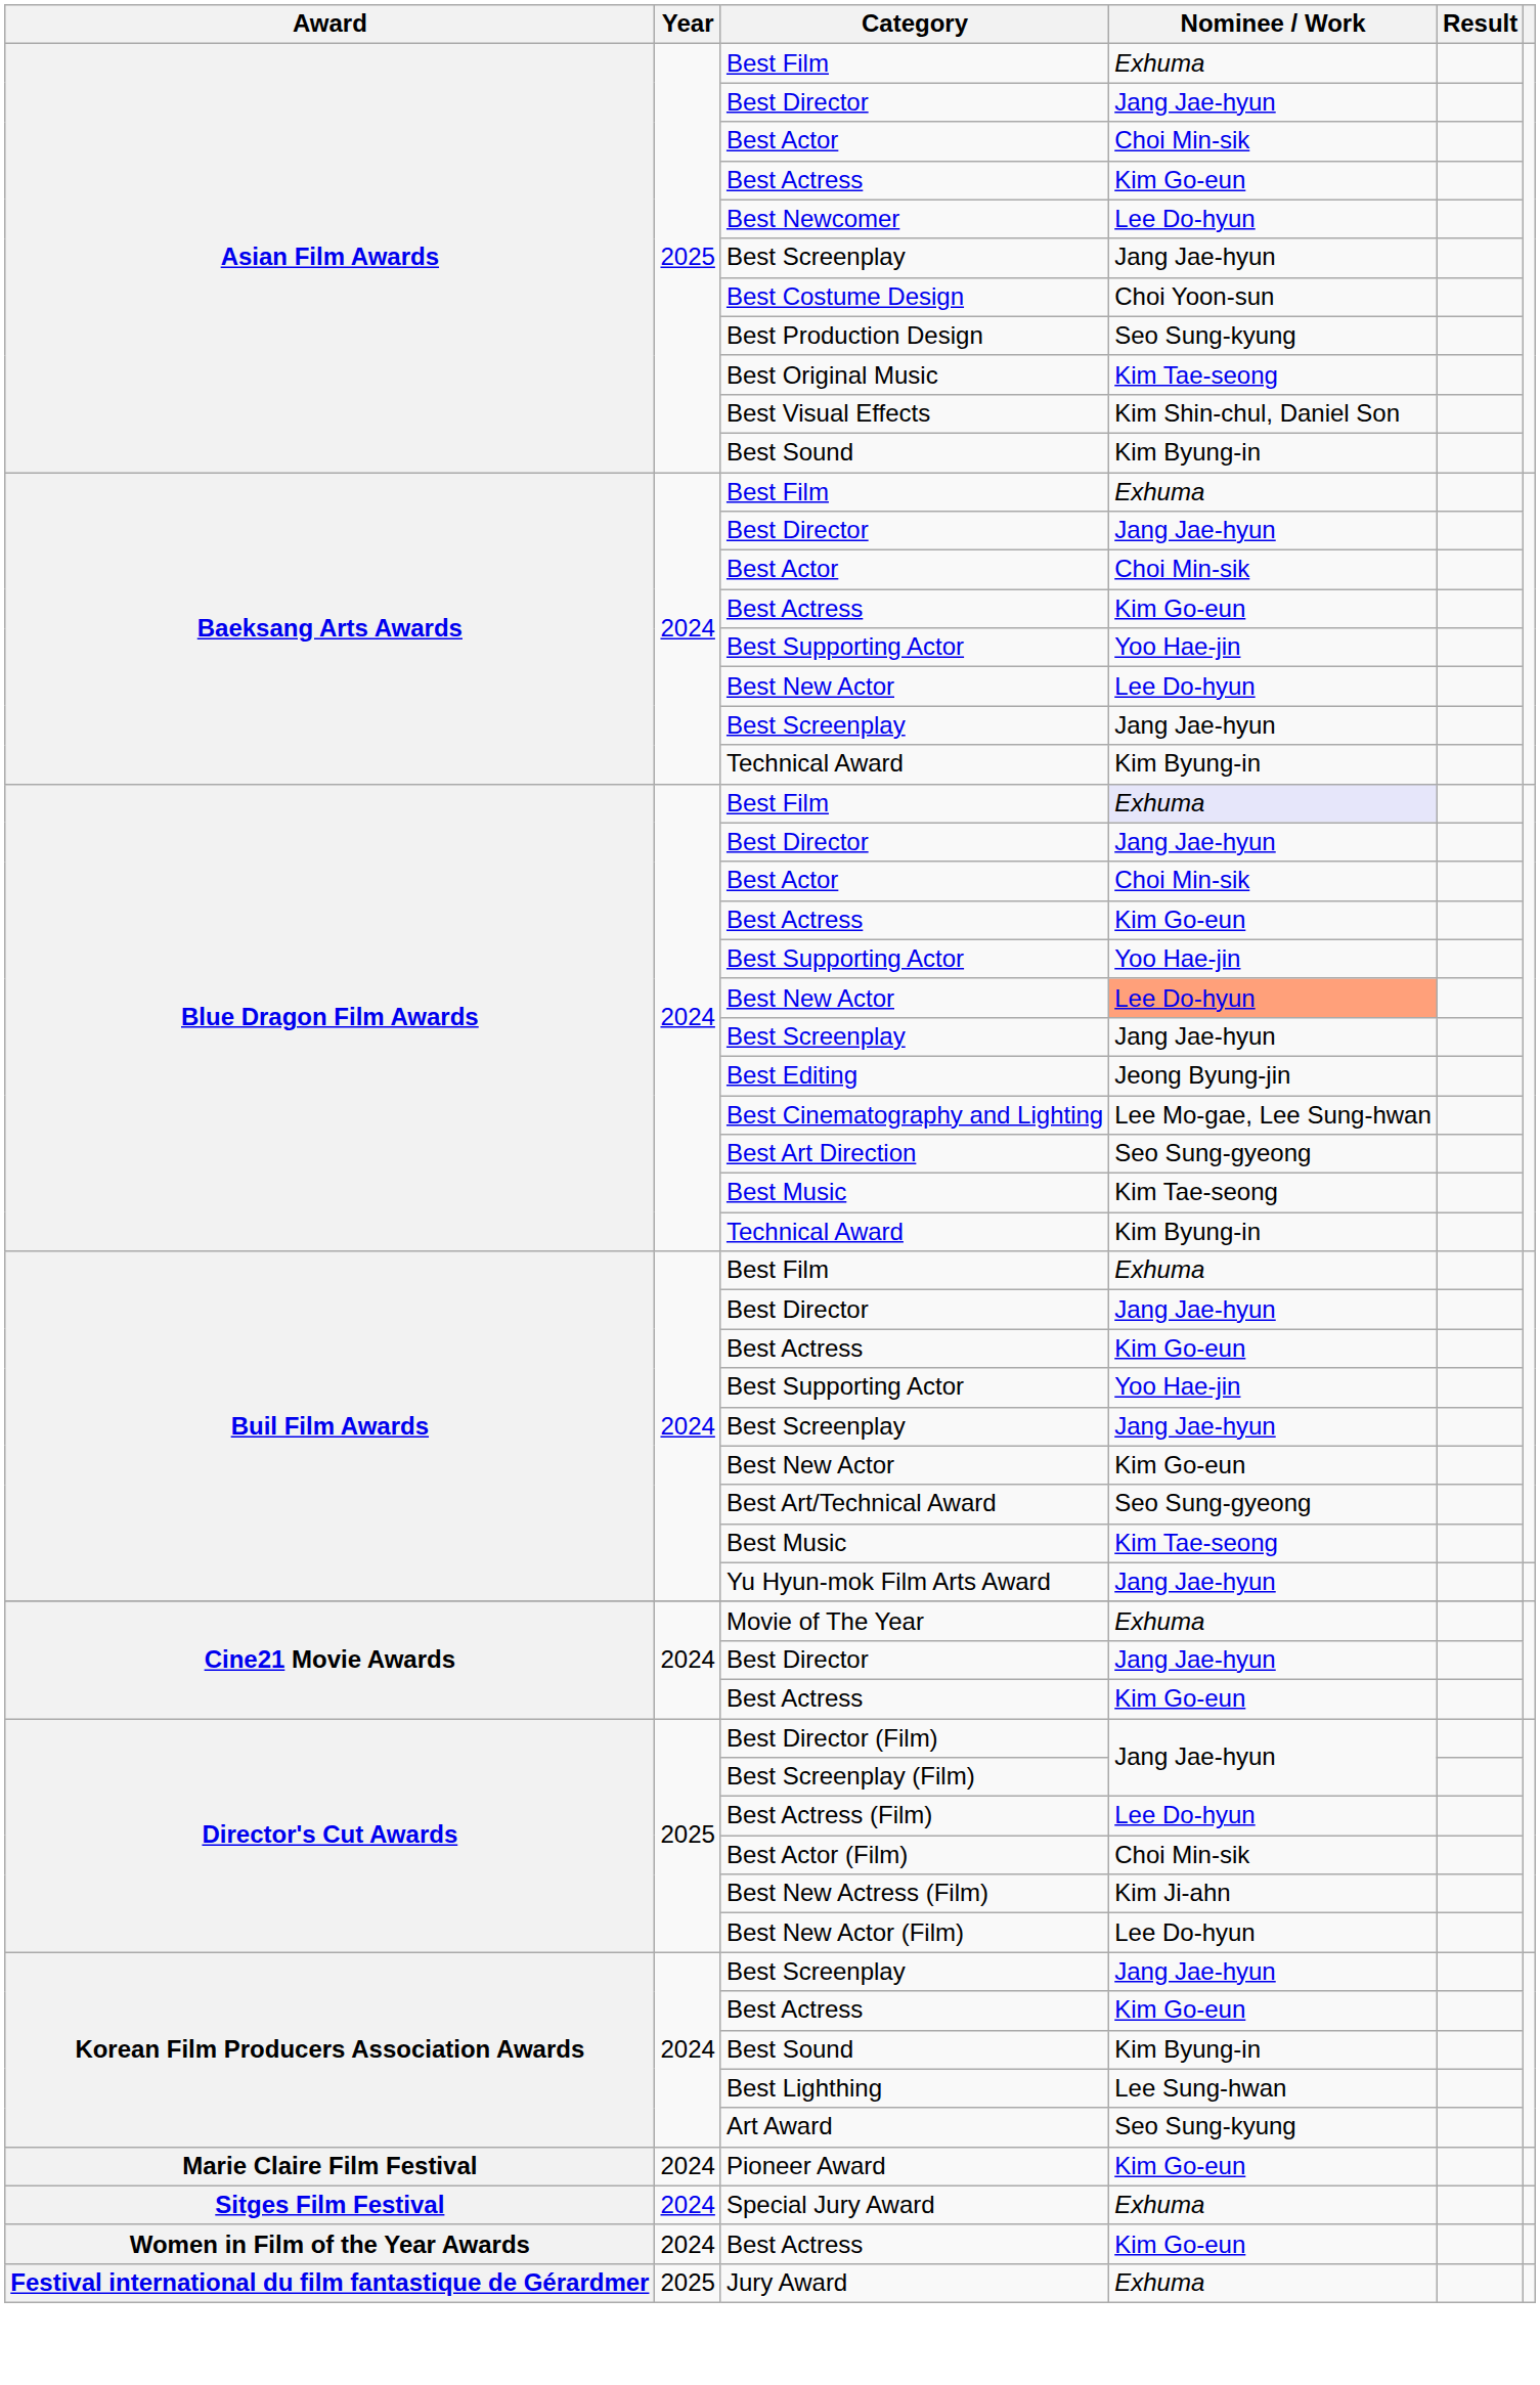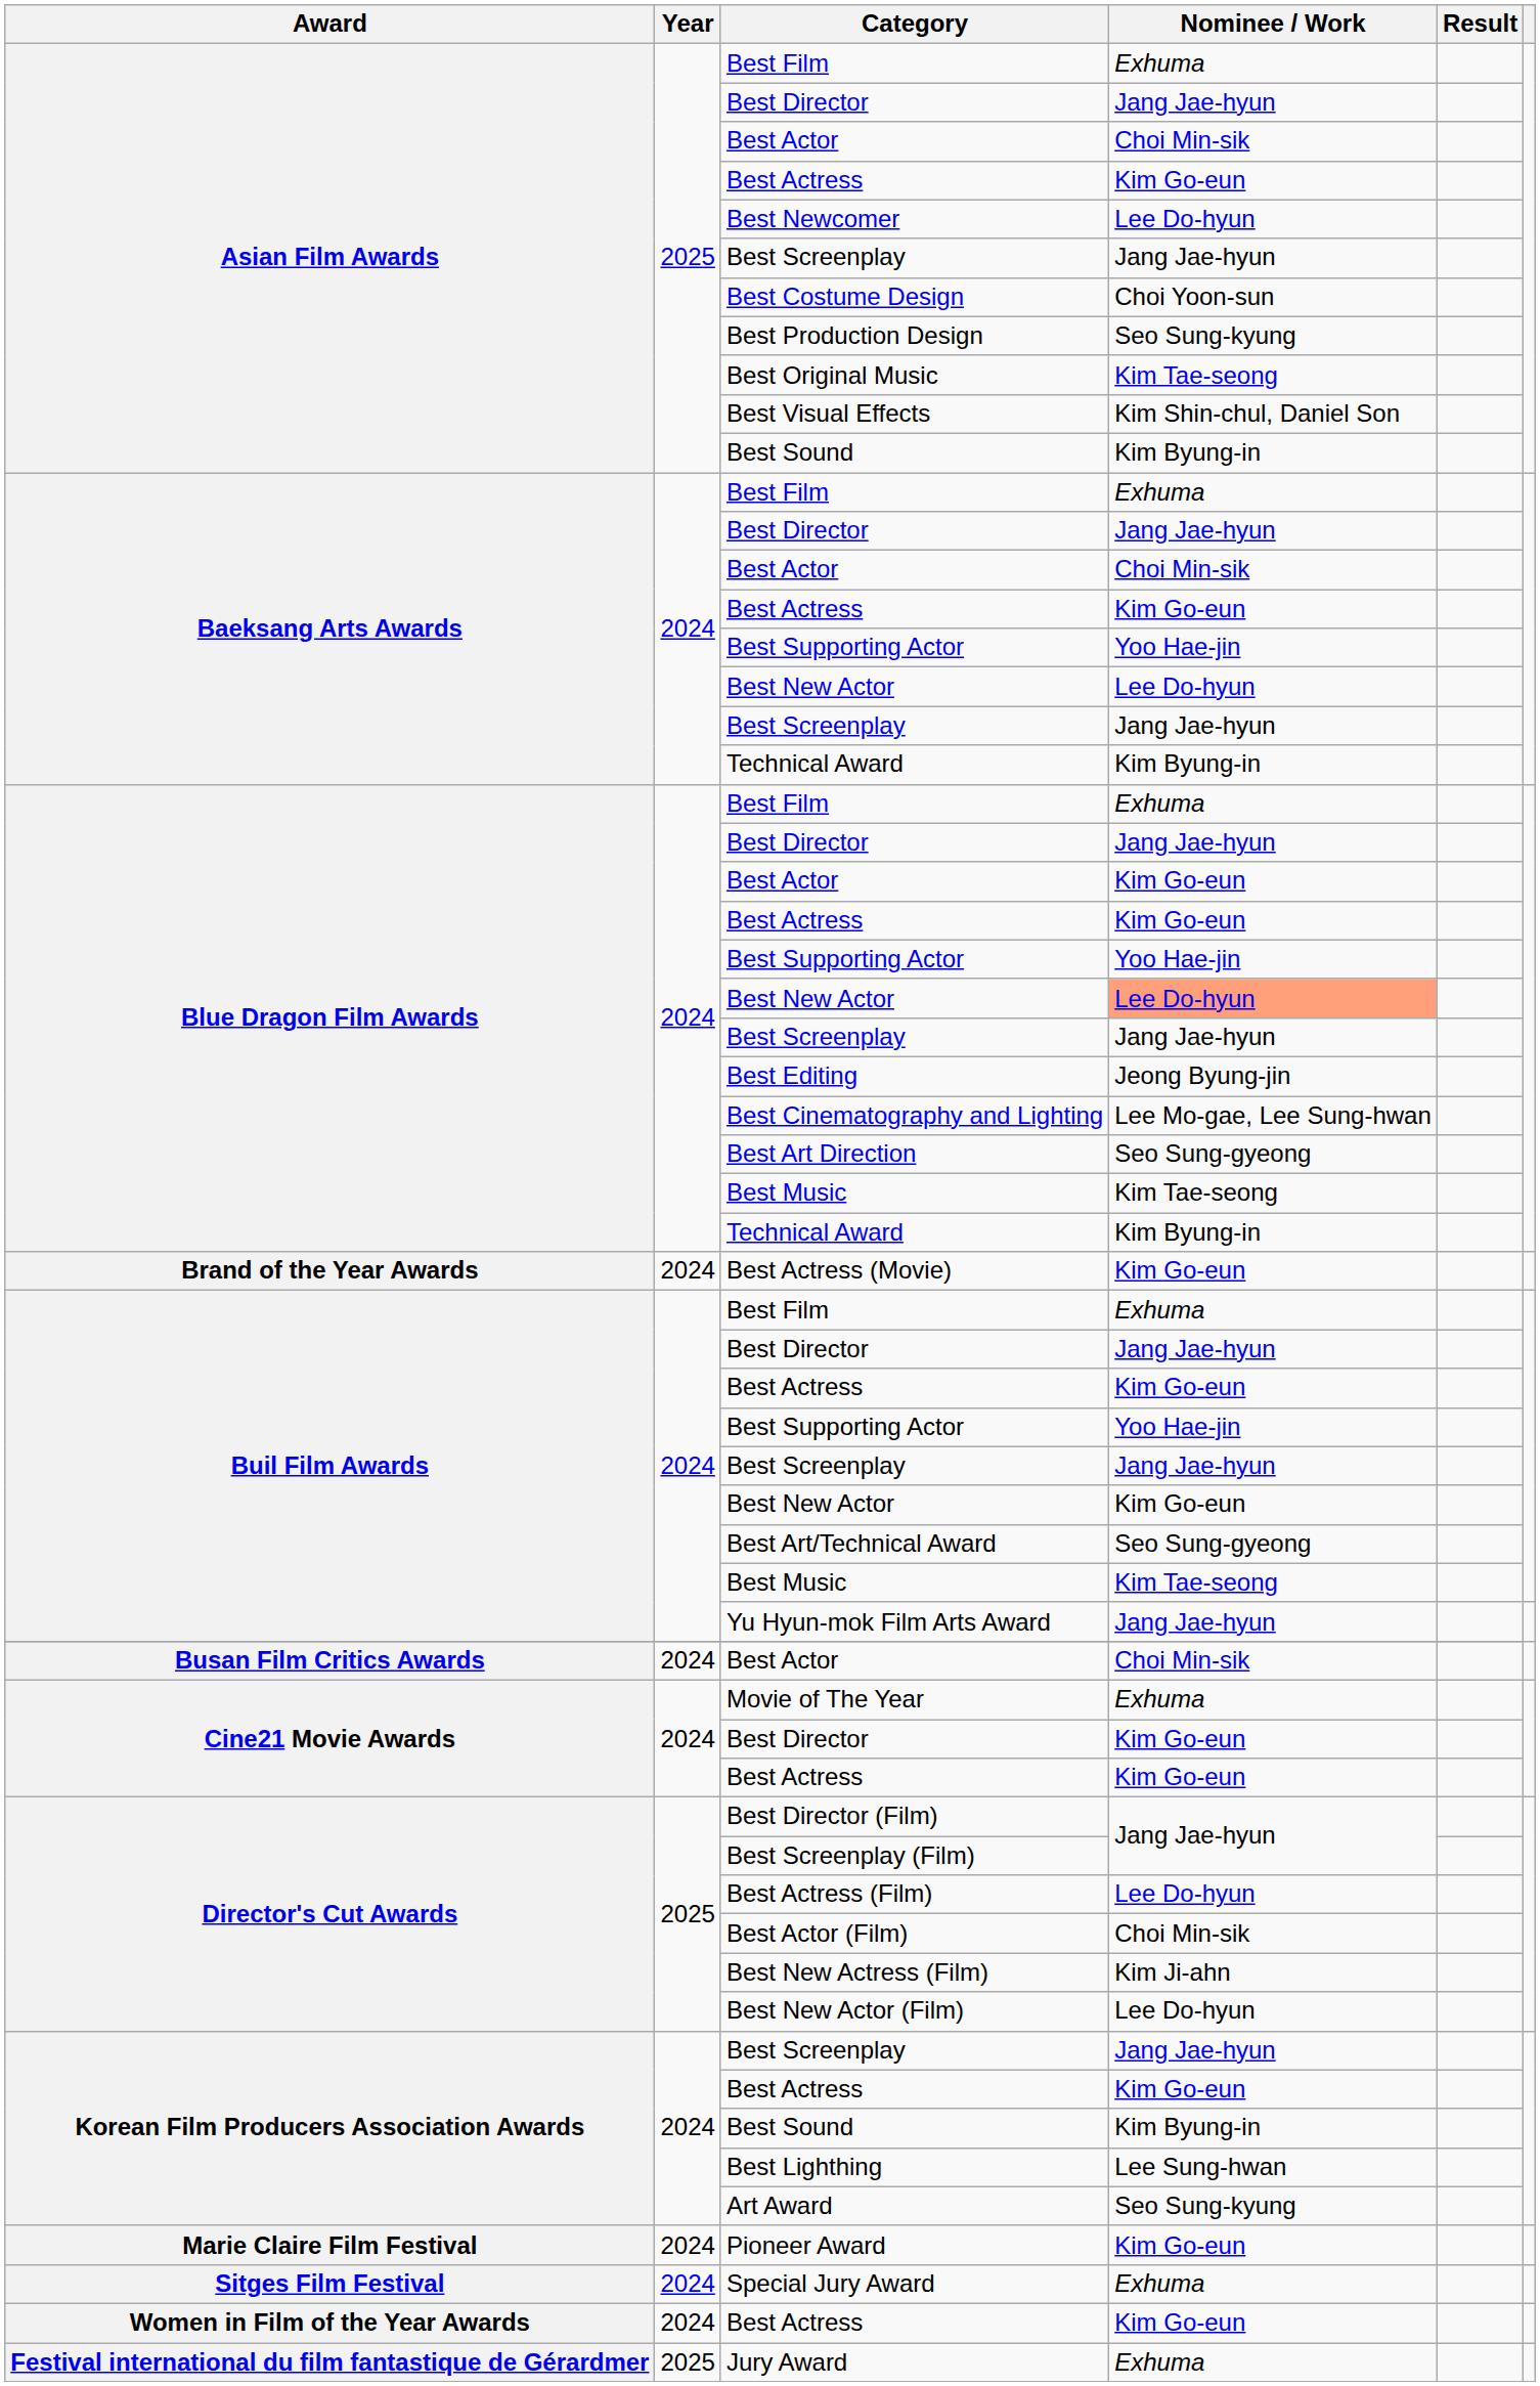Blue Dragon Film Awards / Best Film | Nominee / Work: lavender background -> no background
Blue Dragon Film Awards / Best Actor | Nominee / Work: Choi Min-sik -> Kim Go-eun
+ row: Brand of the Year Awards | 2024 | Best Actress (Movie) | Kim Go-eun
+ row: Busan Film Critics Awards | 2024 | Best Actor | Choi Min-sik
Cine21 Movie Awards / Best Director | Nominee / Work: Jang Jae-hyun -> Kim Go-eun
